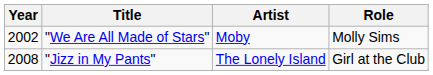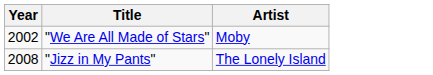- column: Role | Molly Sims | Girl at the Club
